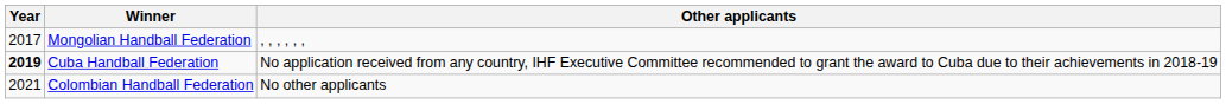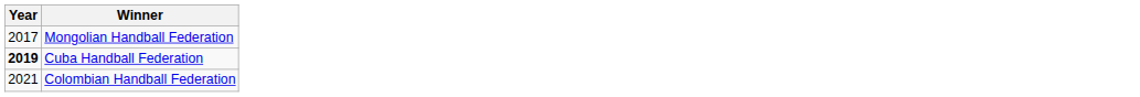- column: Other applicants | , , , , , , | No application received from any country, IHF Executive Committee recommended to grant the award to Cuba due to their achievements in 2018-19 | No other applicants
